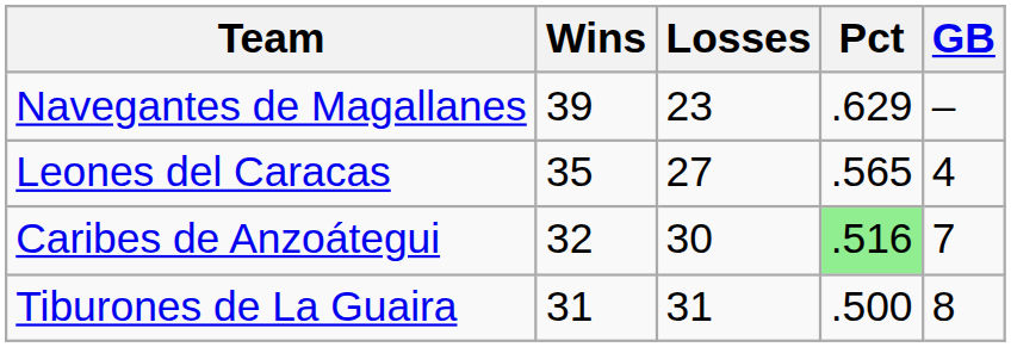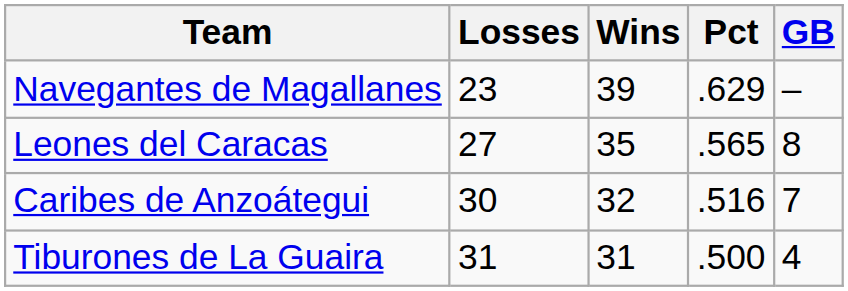columns swapped: Wins <-> Losses
Leones del Caracas | GB: 4 -> 8
Caribes de Anzoátegui | Pct: lightgreen background -> no background
Tiburones de La Guaira | GB: 8 -> 4
